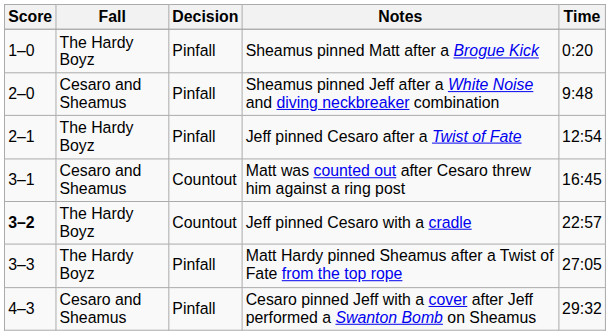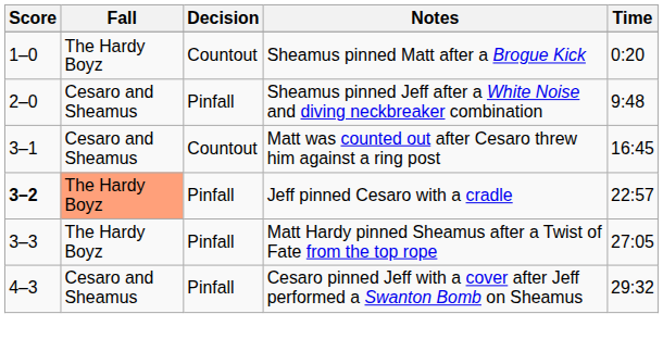Sheamus pinned Matt after a Brogue Kick | Decision: Pinfall -> Countout
- row: 2–1 | The Hardy Boyz | Pinfall | Jeff pinned Cesaro after a Twist of Fate | 12:54
Jeff pinned Cesaro with a cradle | Fall: no background -> lightsalmon background
Jeff pinned Cesaro with a cradle | Decision: Countout -> Pinfall
